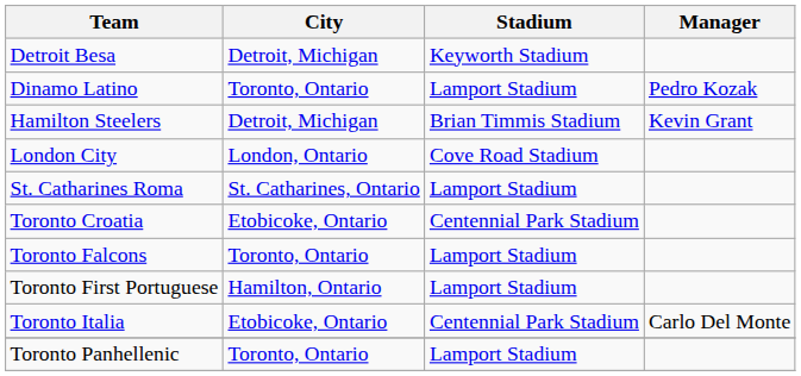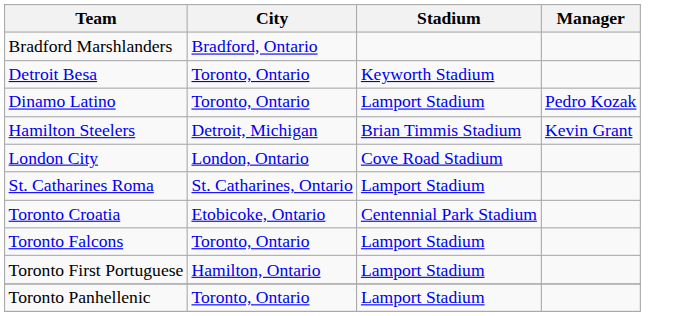+ row: Bradford Marshlanders | Bradford, Ontario
Detroit Besa | City: Detroit, Michigan -> Toronto, Ontario
- row: Toronto Italia | Etobicoke, Ontario | Centennial Park Stadium | Carlo Del Monte
